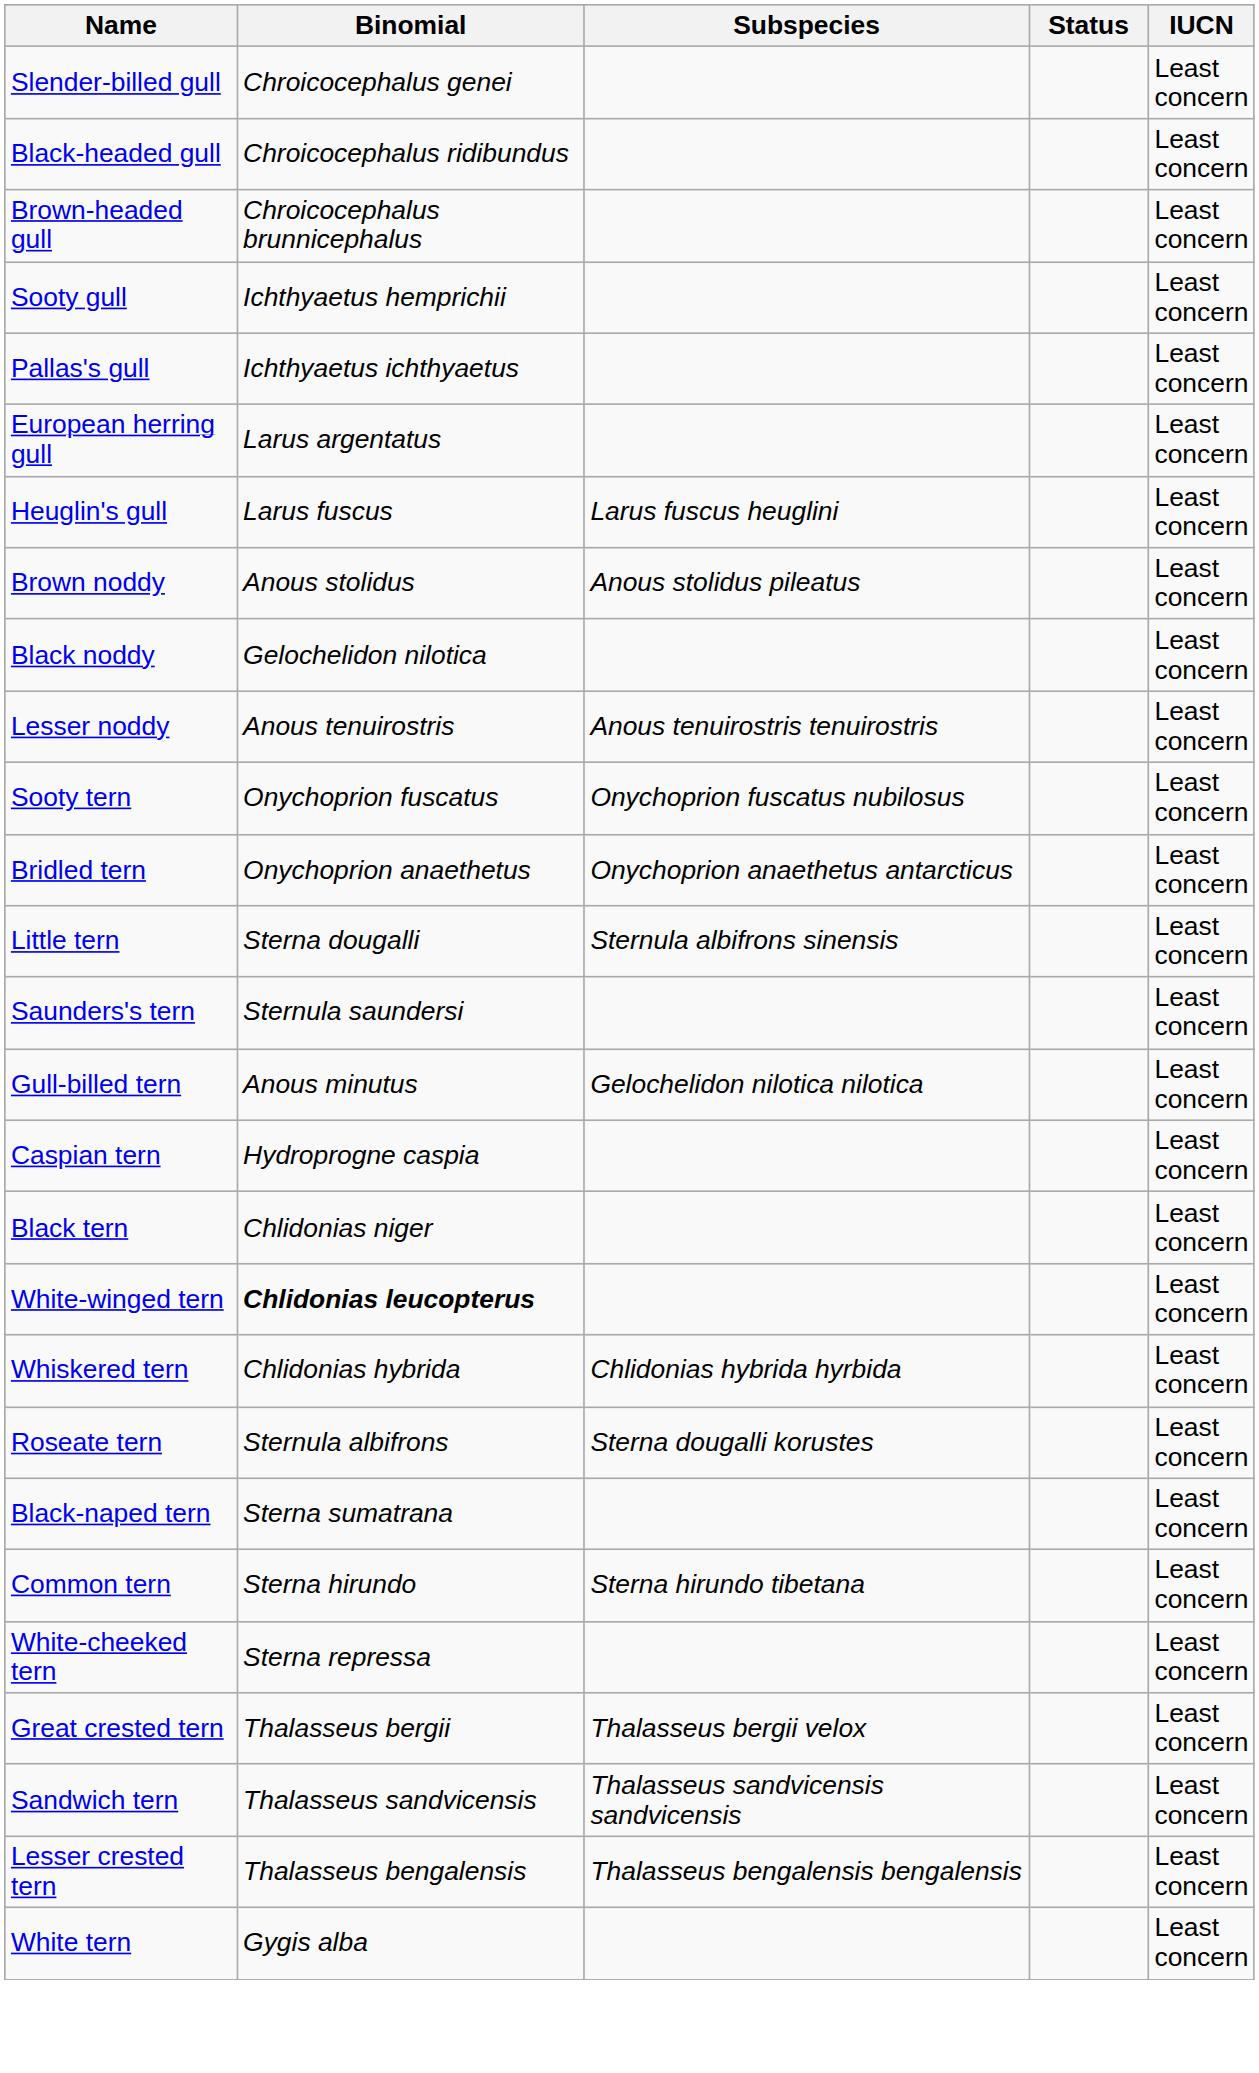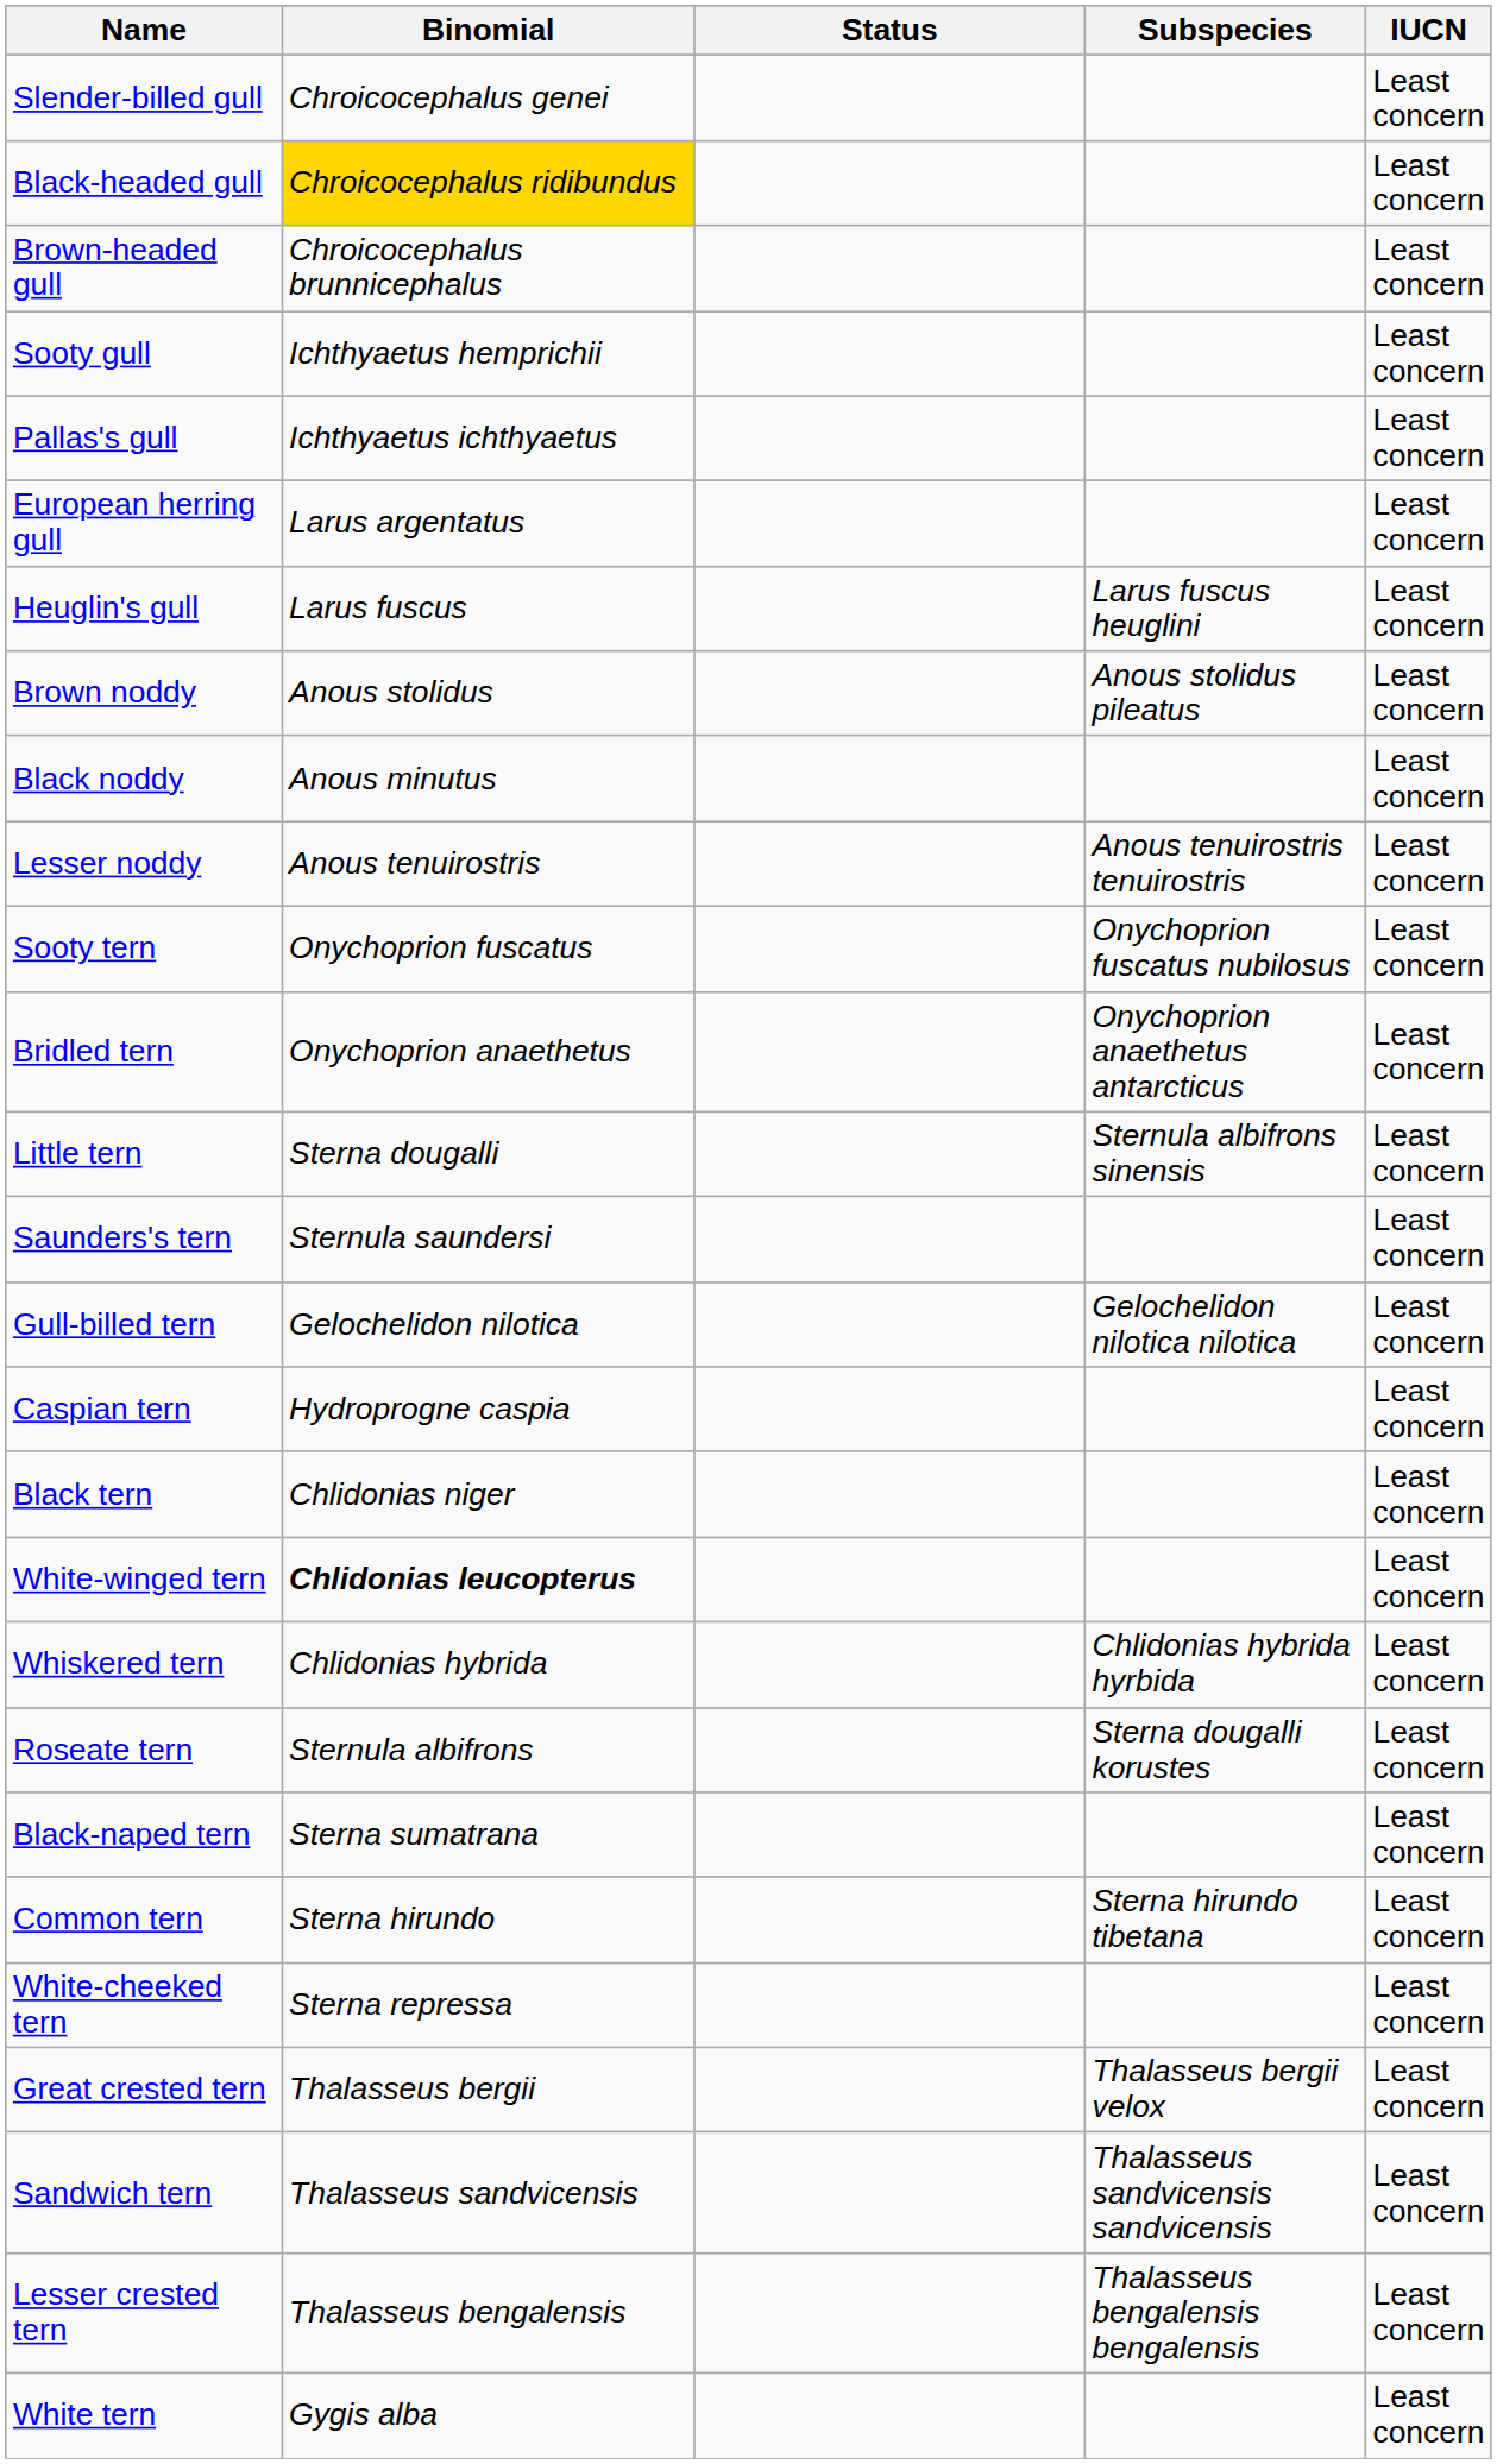columns swapped: Subspecies <-> Status
Black-headed gull | Binomial: no background -> gold background
Black noddy | Binomial: Gelochelidon nilotica -> Anous minutus
Gull-billed tern | Binomial: Anous minutus -> Gelochelidon nilotica
